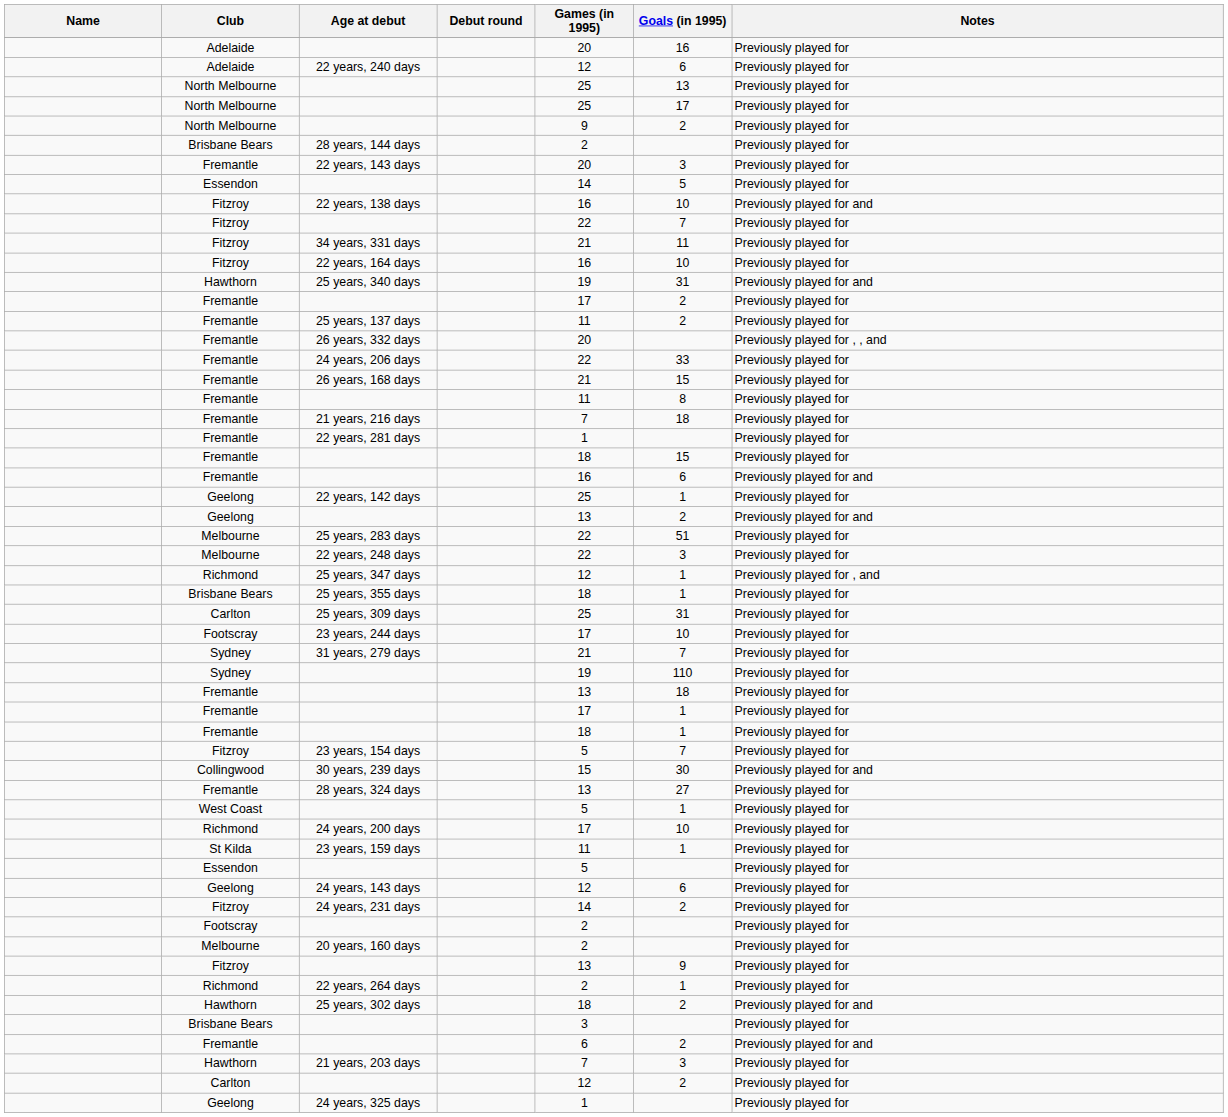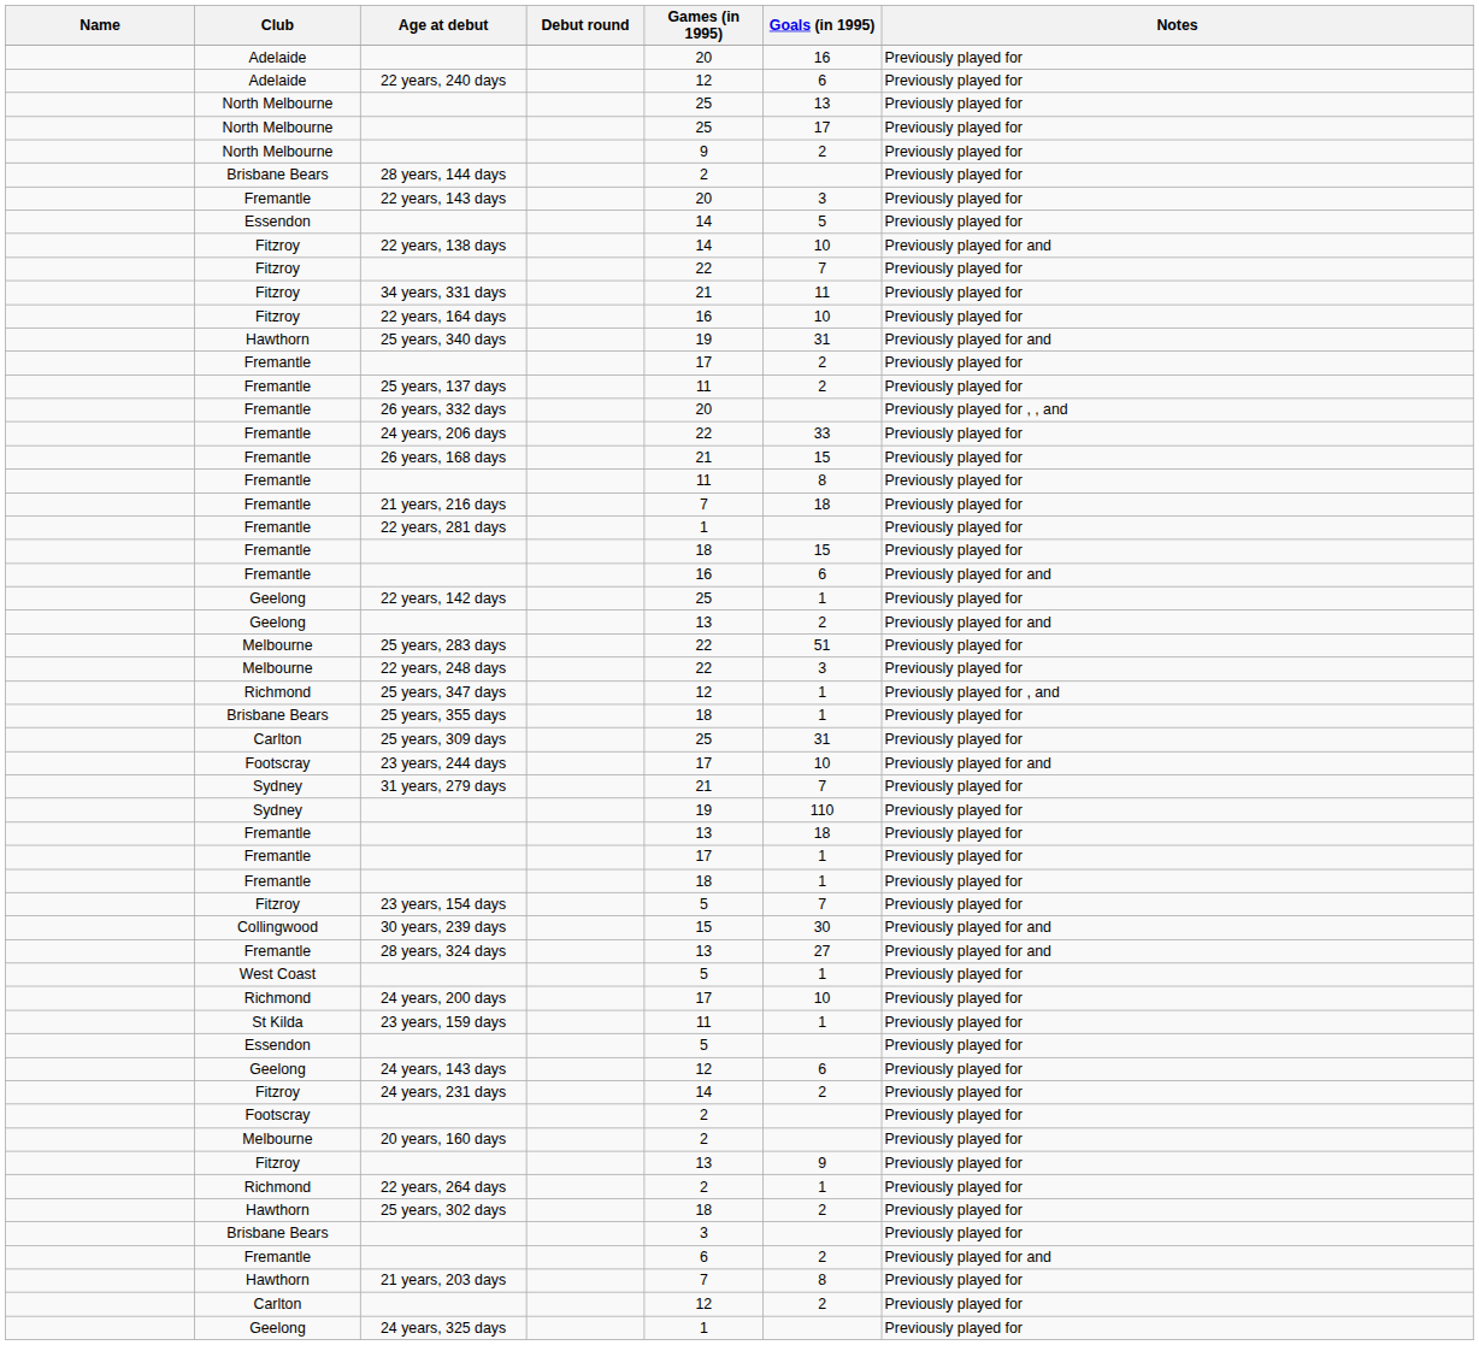22 years, 138 days | Games (in 1995): 16 -> 14
23 years, 244 days | Notes: Previously played for -> Previously played for and
28 years, 324 days | Notes: Previously played for -> Previously played for and
25 years, 302 days | Notes: Previously played for and -> Previously played for
21 years, 203 days | Goals (in 1995): 3 -> 8
